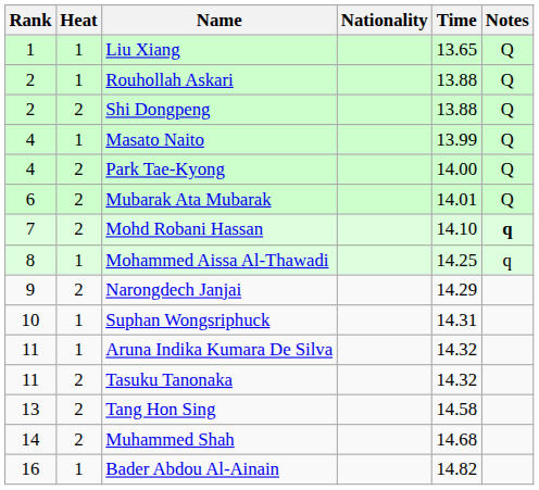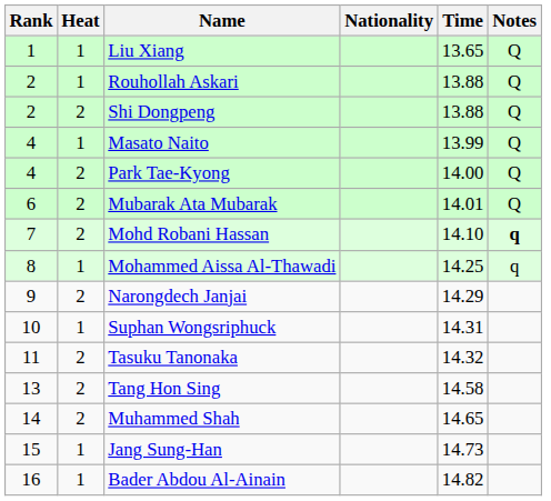- row: 11 | 1 | Aruna Indika Kumara De Silva | 14.32
Muhammed Shah | Time: 14.68 -> 14.65
+ row: 15 | 1 | Jang Sung-Han | 14.73
